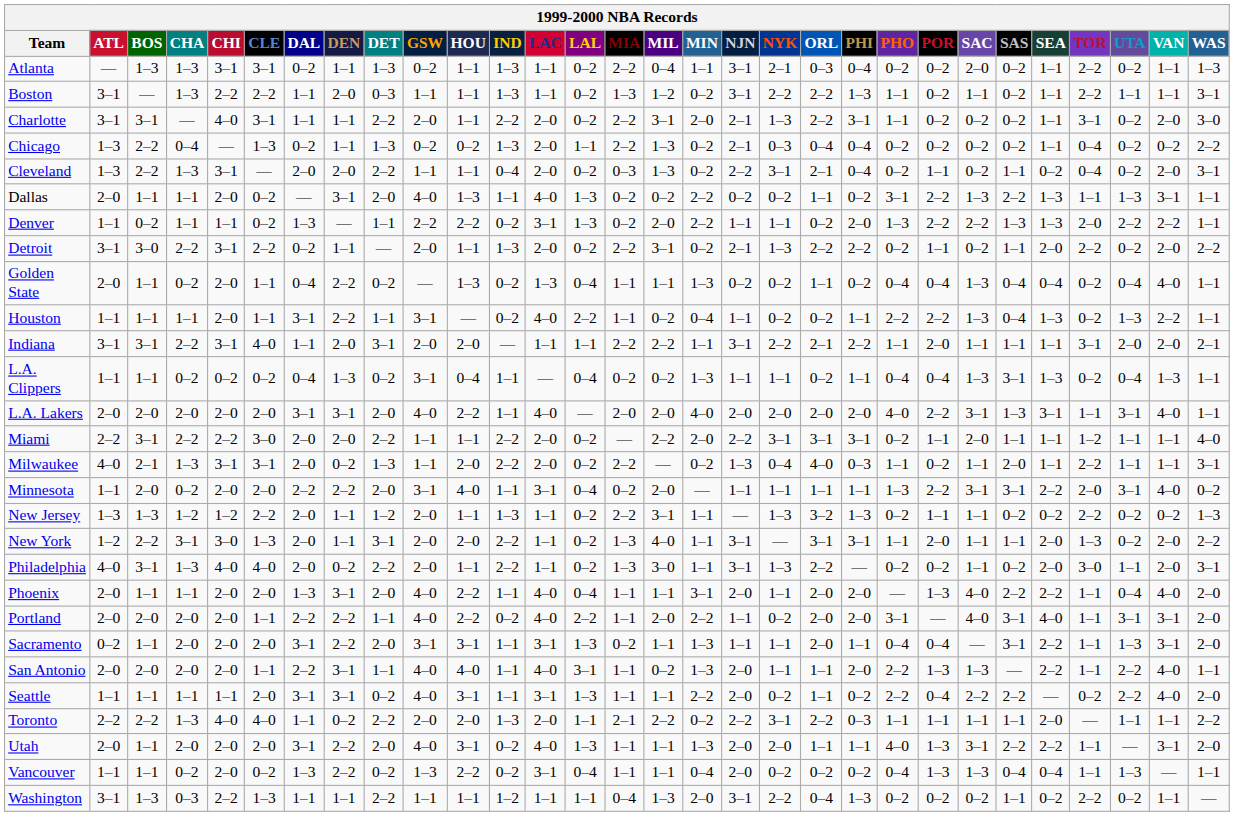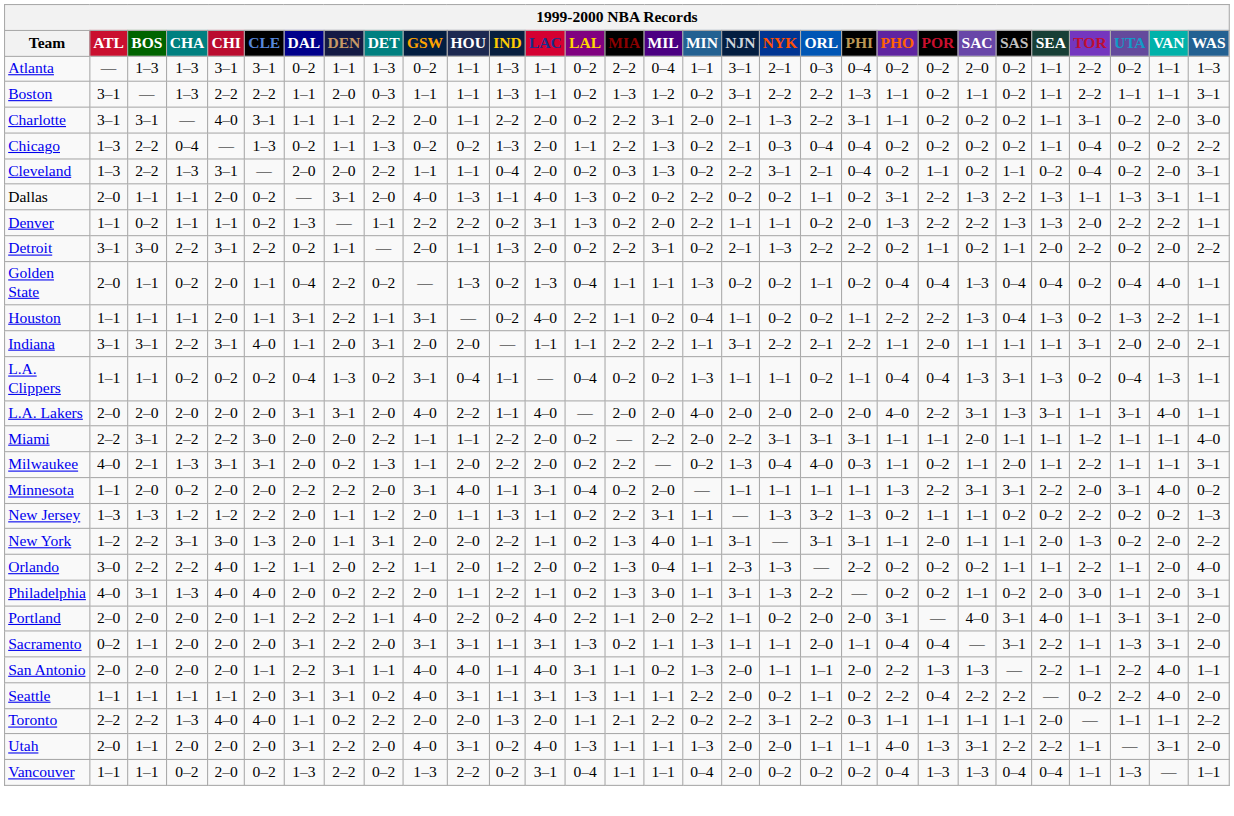Miami | PHO: 0–2 -> 1–1
+ row: Orlando | 3–0 | 2–2 | 2–2 | 4–0 | 1–2 | 1–1 | 2–0 | 2–2 | 1–1 | 2–0 | 1–2 | 2–0 | 0–2 | 1–3 | 0–4 | 1–1 | 2–3 | 1–3 | — | 2–2 | 0–2 | 0–2 | 0–2 | 1–1 | 1–1 | 2–2 | 1–1 | 2–0 | 4–0
- row: Phoenix | 2–0 | 1–1 | 1–1 | 2–0 | 2–0 | 1–3 | 3–1 | 2–0 | 4–0 | 2–2 | 1–1 | 4–0 | 0–4 | 1–1 | 1–1 | 3–1 | 2–0 | 1–1 | 2–0 | 2–0 | — | 1–3 | 4–0 | 2–2 | 2–2 | 1–1 | 0–4 | 4–0 | 2–0
- row: Washington | 3–1 | 1–3 | 0–3 | 2–2 | 1–3 | 1–1 | 1–1 | 2–2 | 1–1 | 1–1 | 1–2 | 1–1 | 1–1 | 0–4 | 1–3 | 2–0 | 3–1 | 2–2 | 0–4 | 1–3 | 0–2 | 0–2 | 0–2 | 1–1 | 0–2 | 2–2 | 0–2 | 1–1 | —
